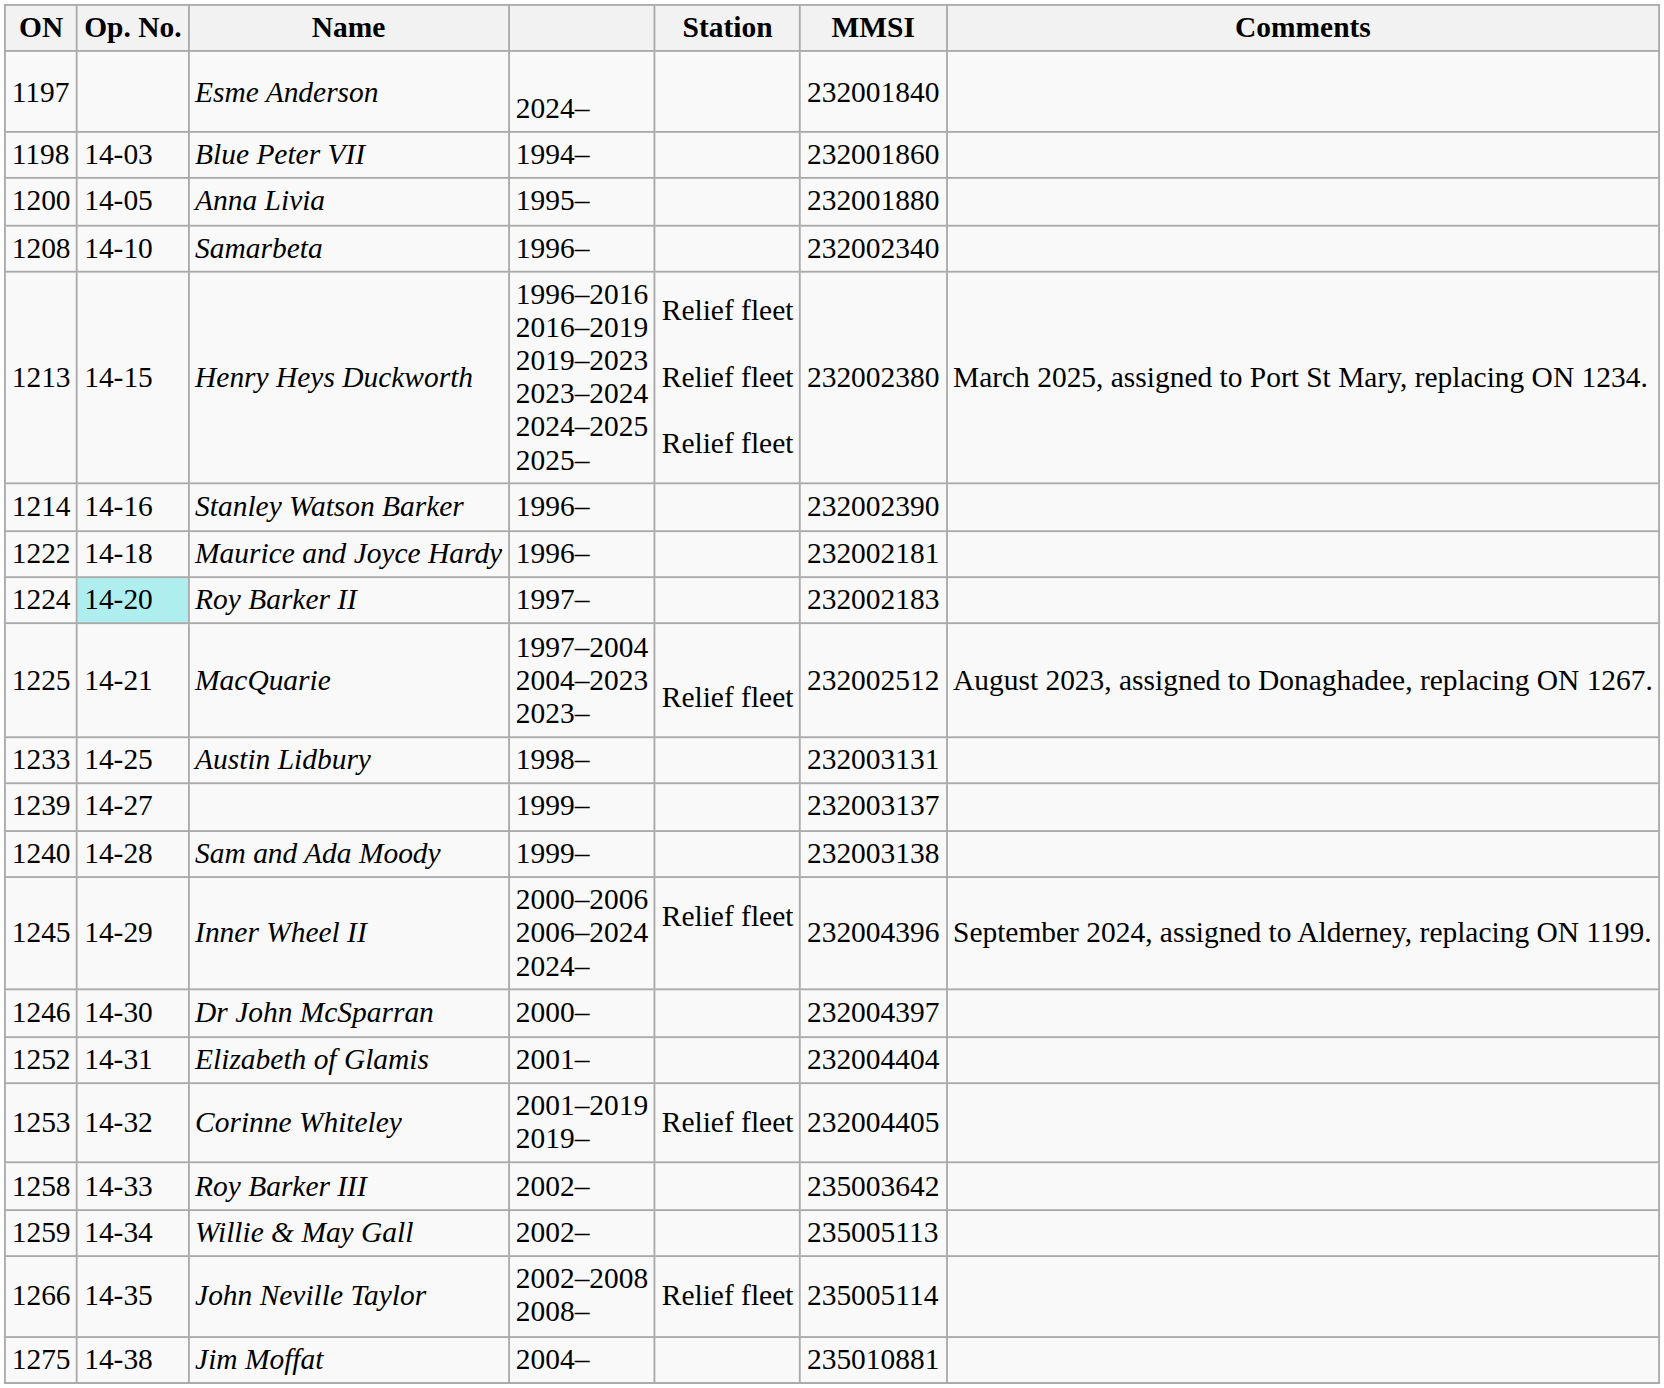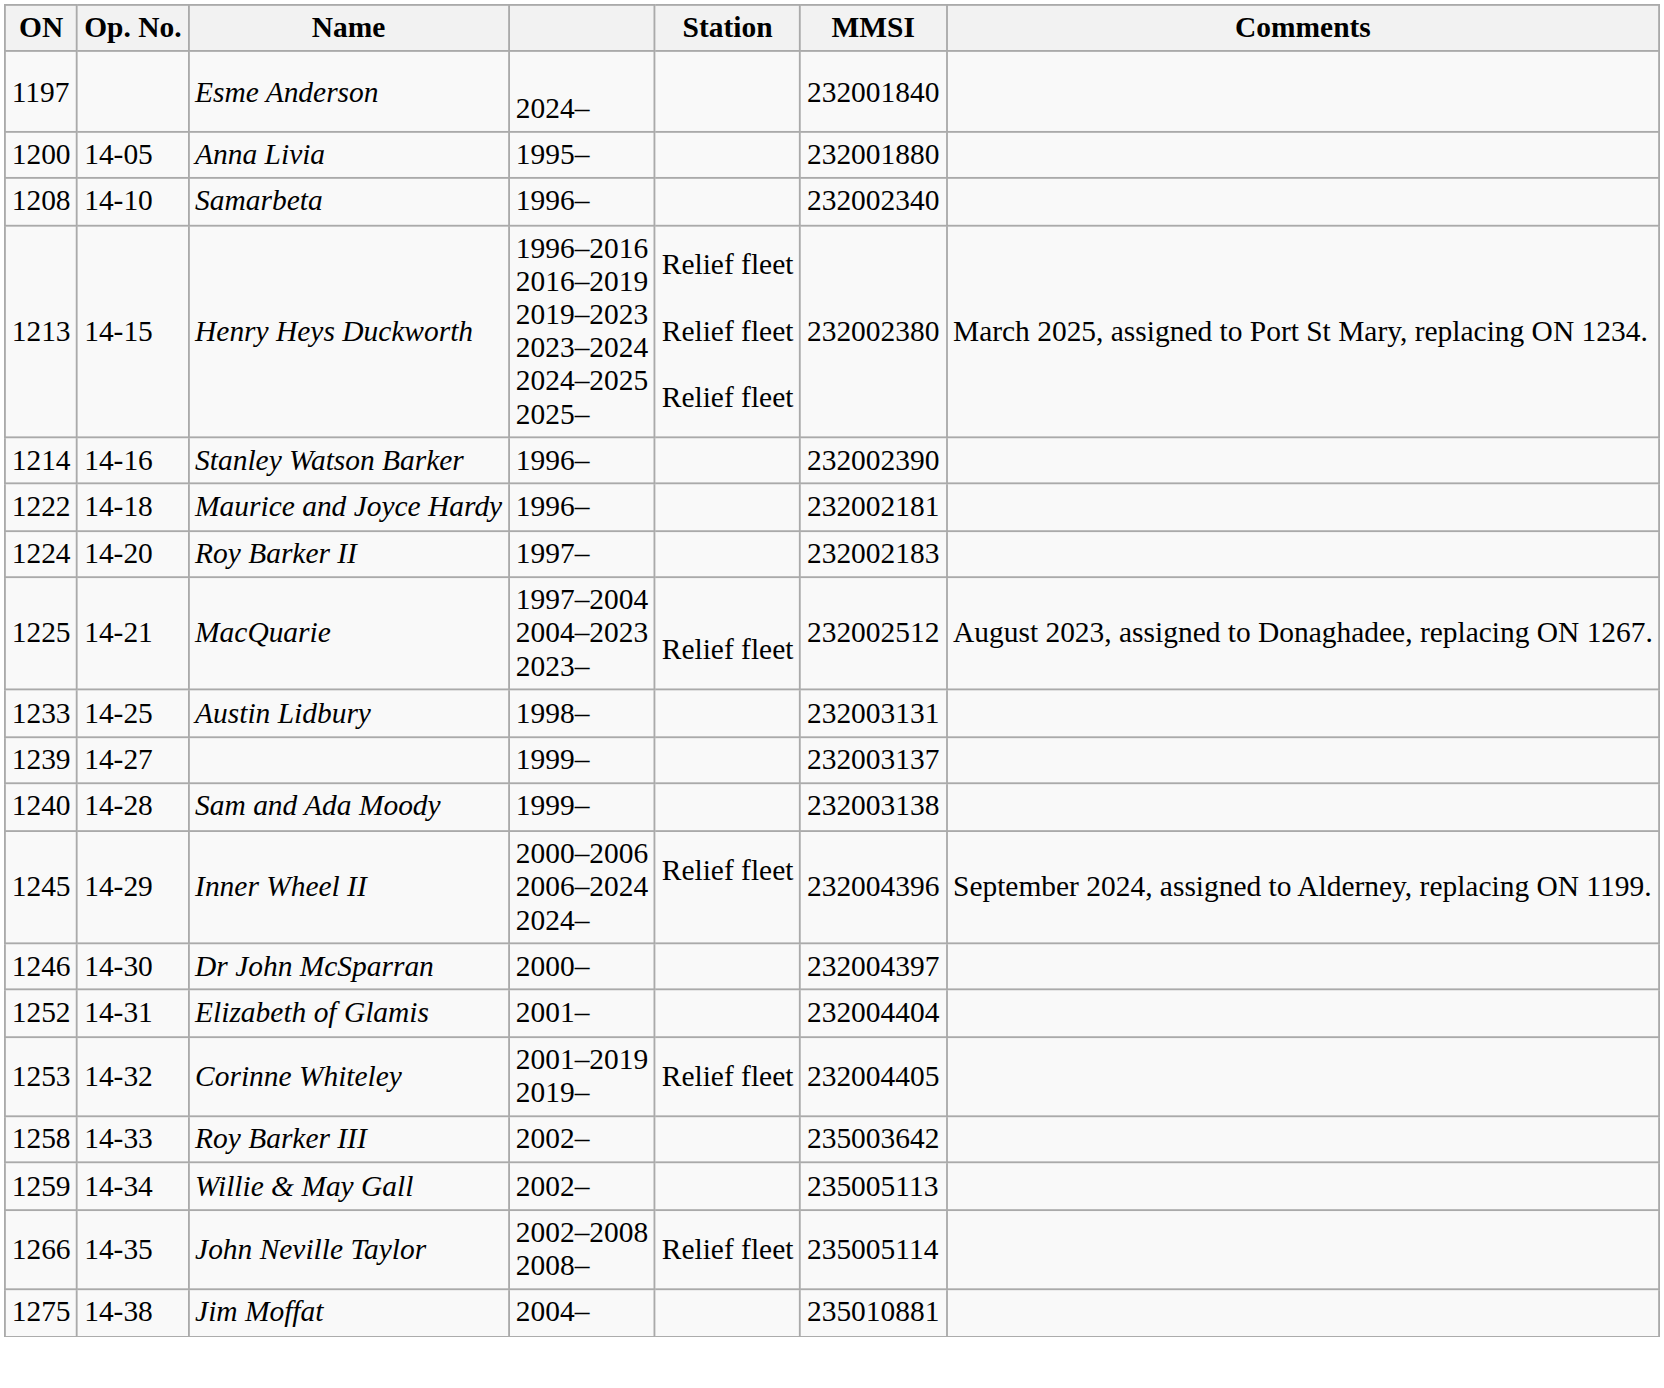- row: 1198 | 14-03 | Blue Peter VII | 1994– | 232001860
Roy Barker II | Op. No.: paleturquoise background -> no background
